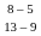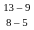rows swapped: 13 – 9 <-> 8 – 5
